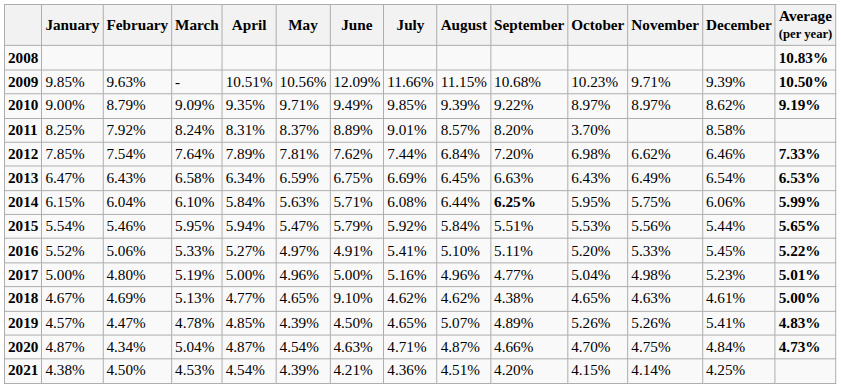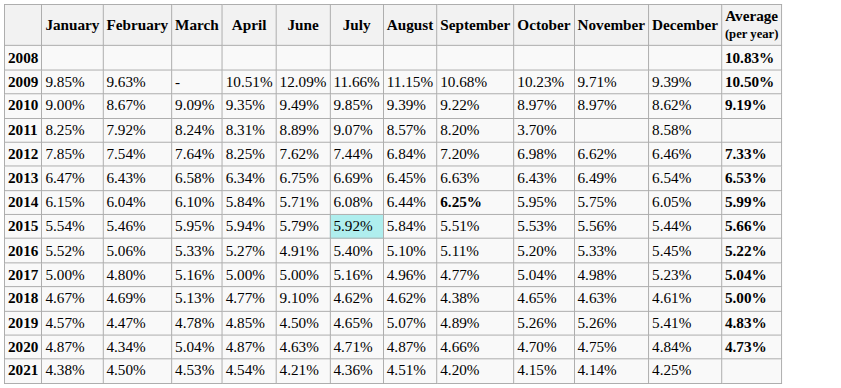- column: May | 10.56% | 9.71% | 8.37% | 7.81% | 6.59% | 5.63% | 5.47% | 4.97% | 4.96% | 4.65% | 4.39% | 4.54% | 4.39%
2010 | February: 8.79% -> 8.67%
2011 | July: 9.01% -> 9.07%
2012 | April: 7.89% -> 8.25%
2014 | December: 6.06% -> 6.05%
2015 | July: no background -> paleturquoise background
2015 | Average (per year): 5.65% -> 5.66%
2016 | July: 5.41% -> 5.40%
2017 | March: 5.19% -> 5.16%
2017 | Average (per year): 5.01% -> 5.04%
